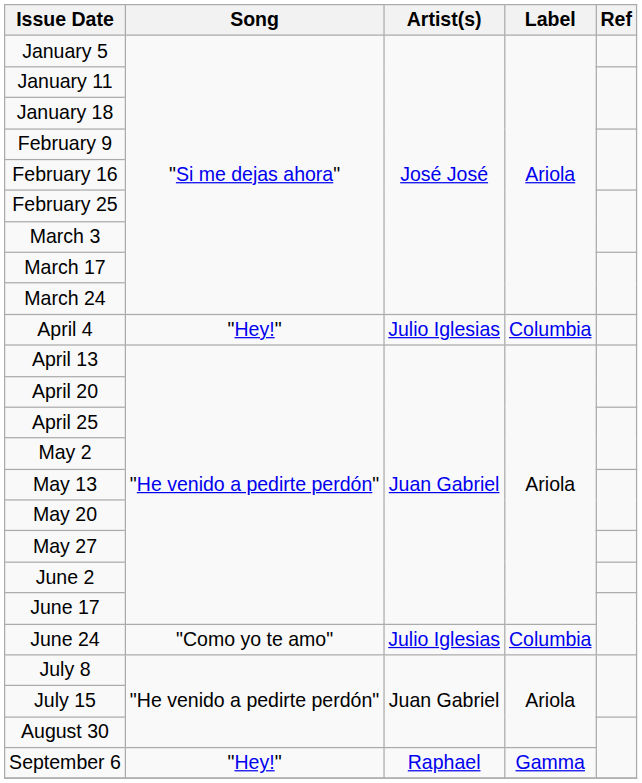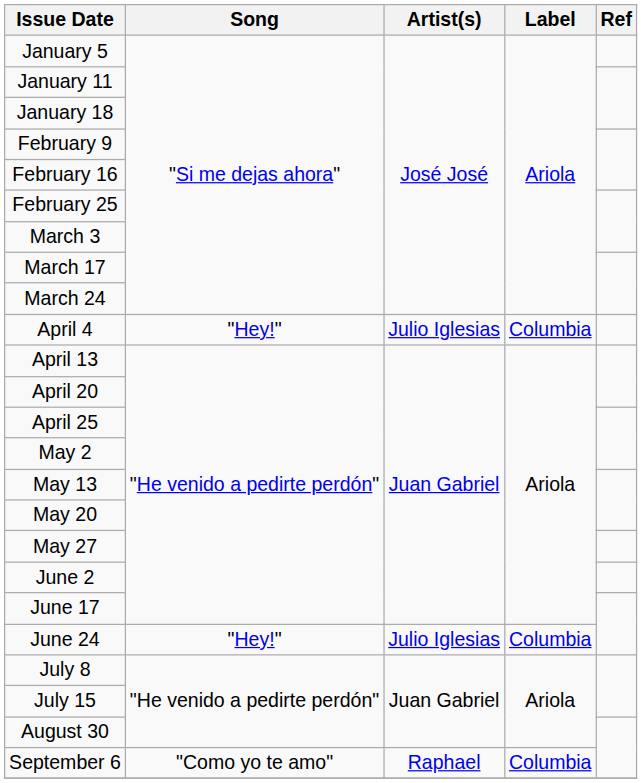June 24 | Song: "Como yo te amo" -> "Hey!"
September 6 | Song: "Hey!" -> "Como yo te amo"
September 6 | Label: Gamma -> Columbia
